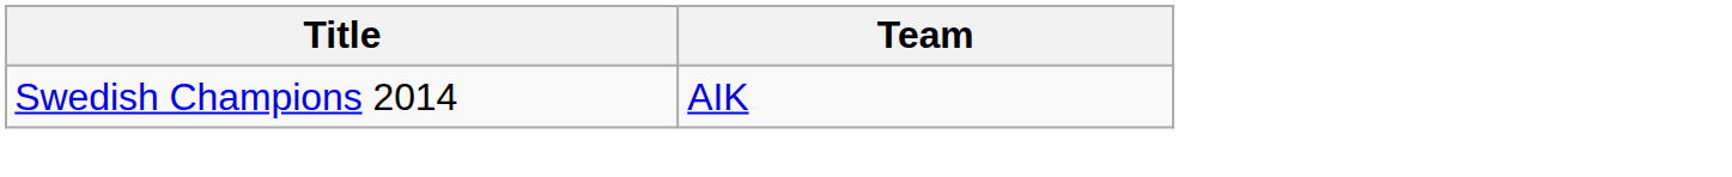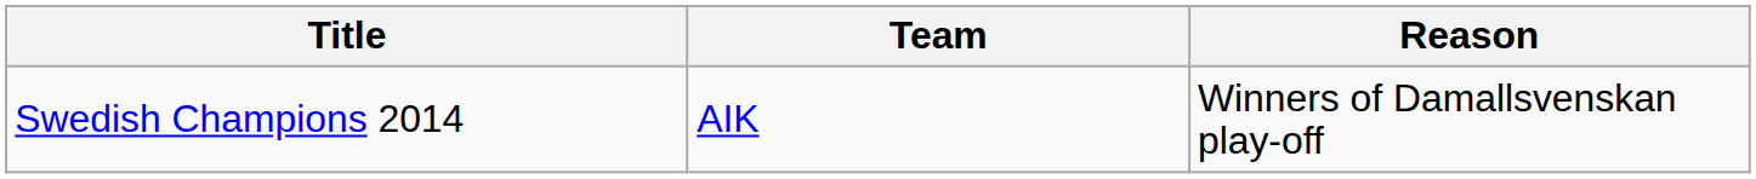+ column: Reason | Winners of Damallsvenskan play-off
